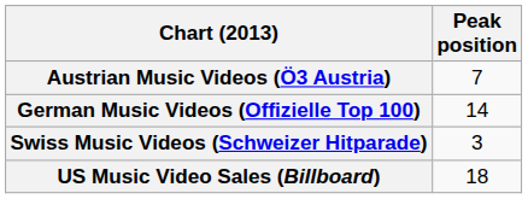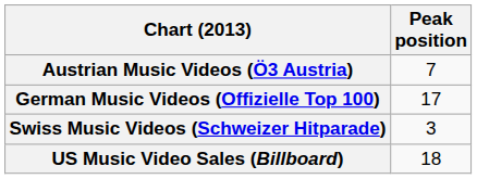German Music Videos (Offizielle Top 100) | Peak position: 14 -> 17
